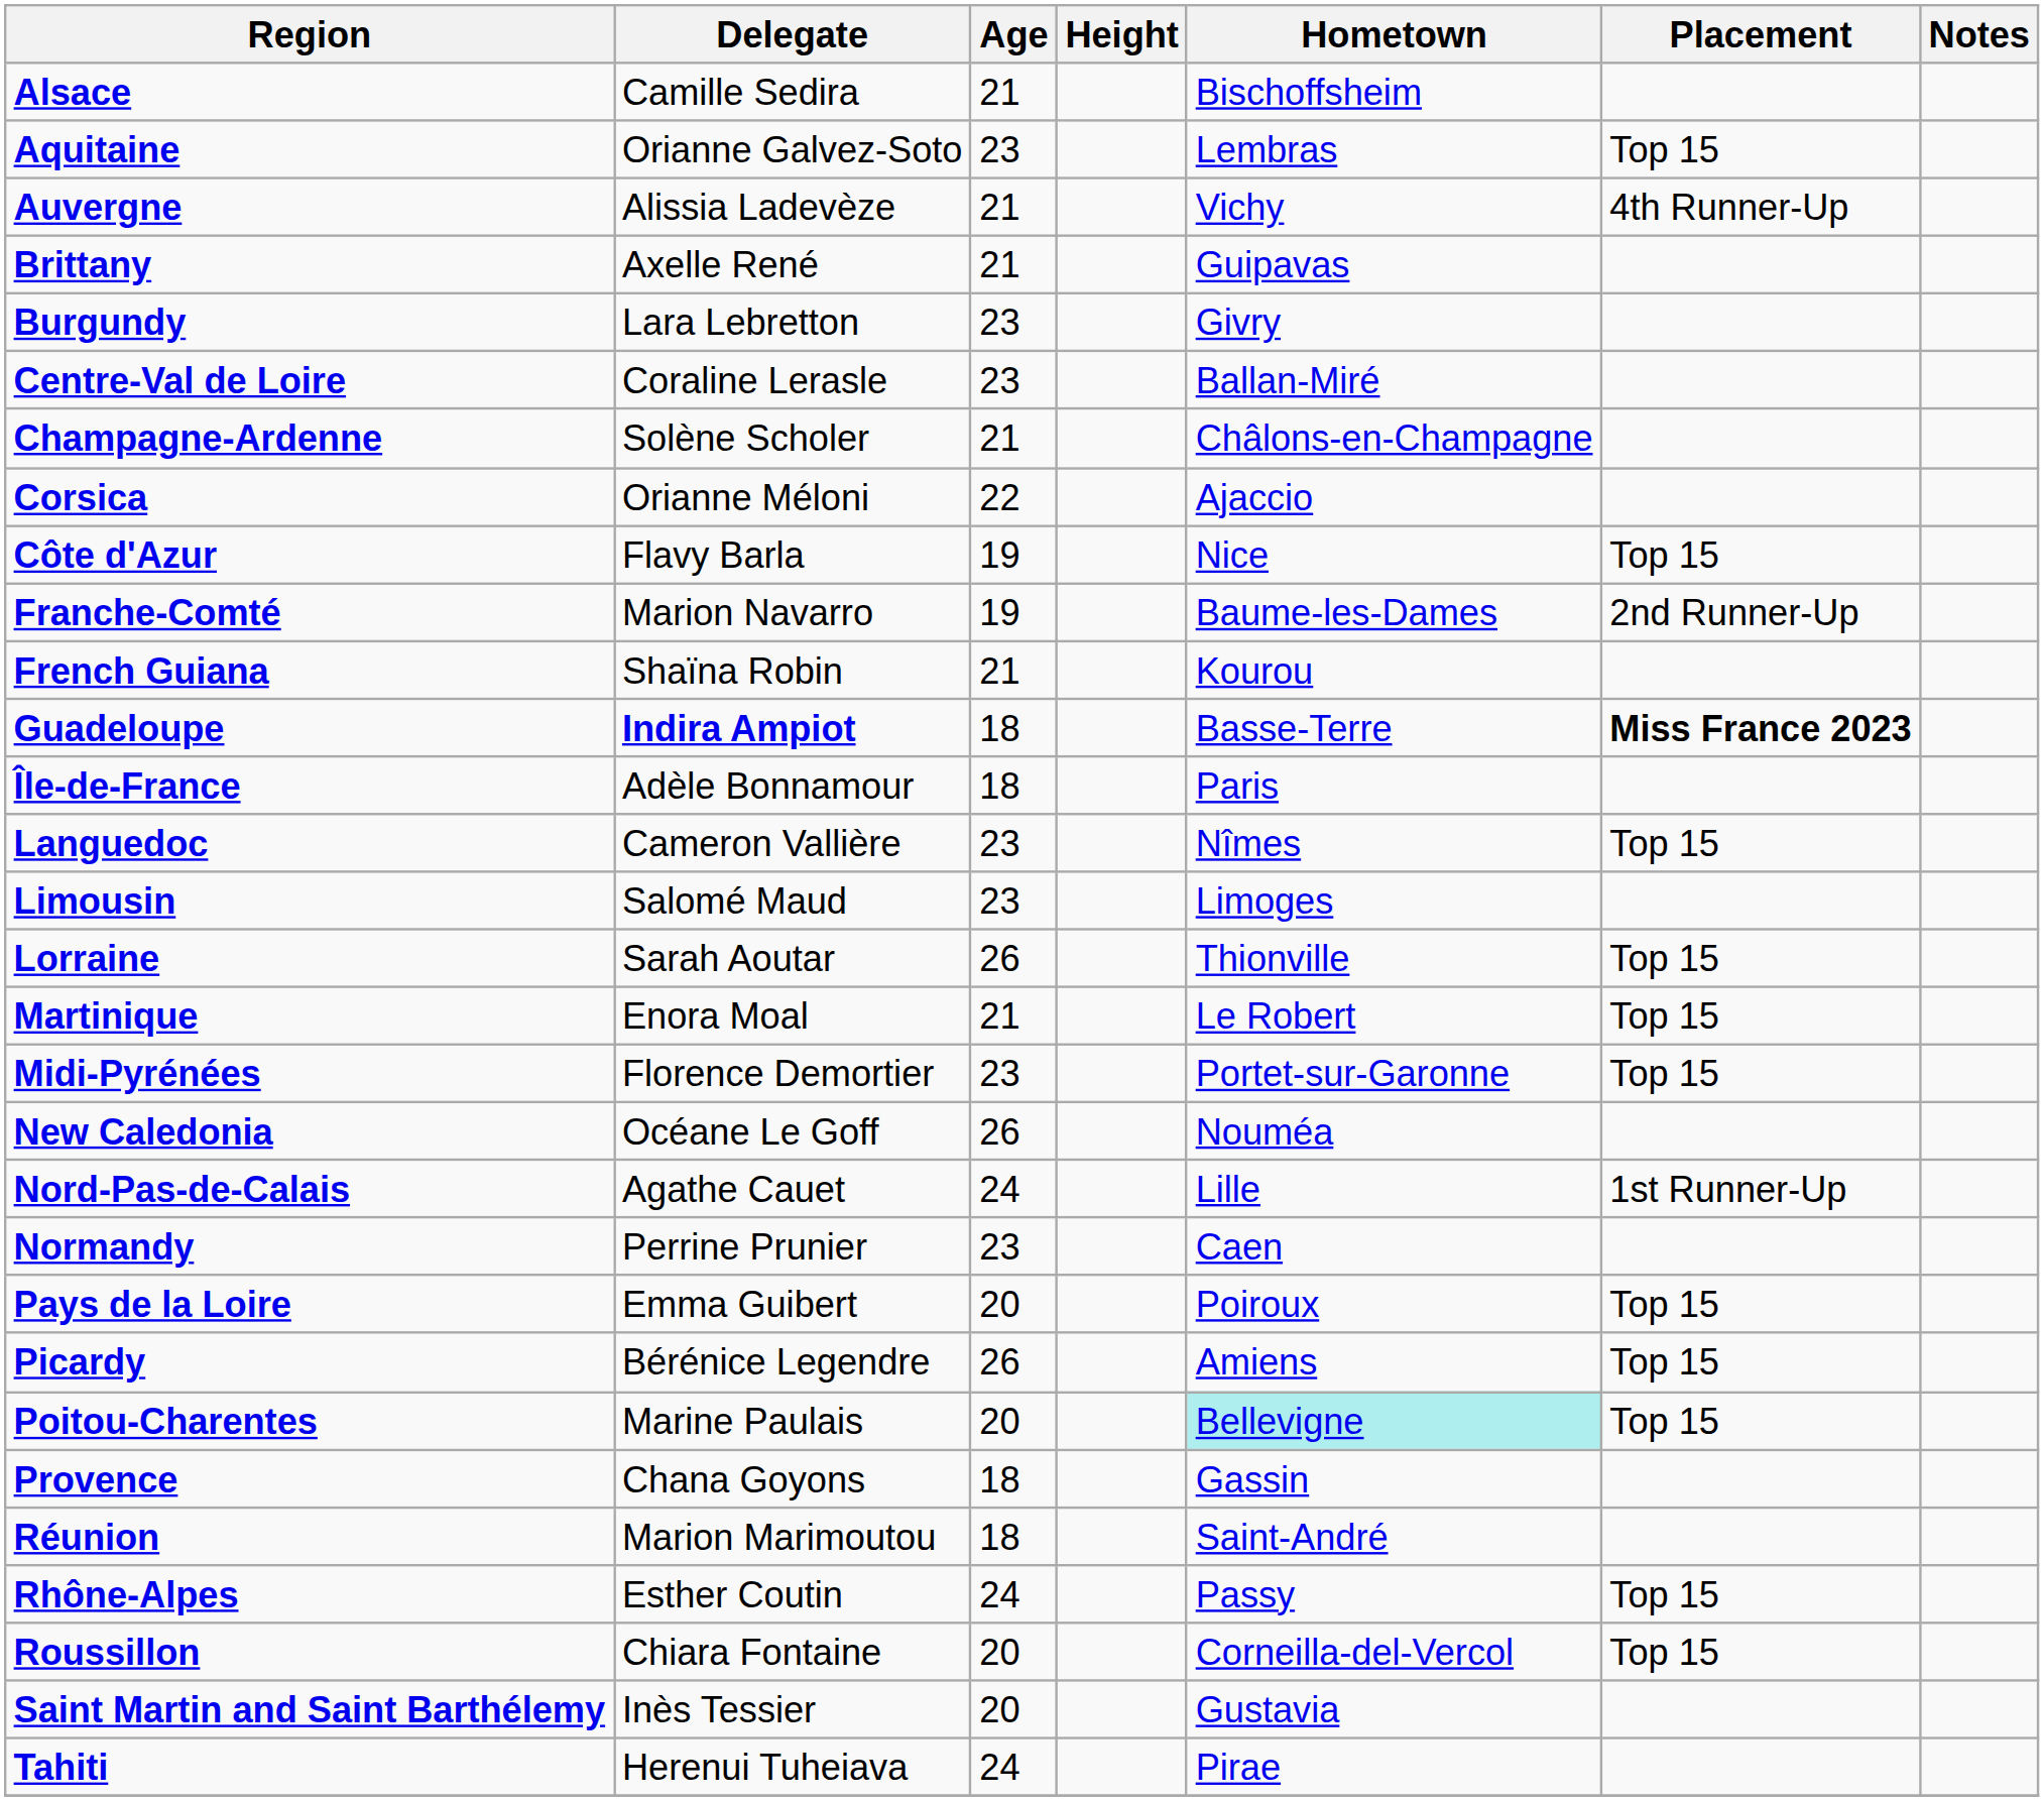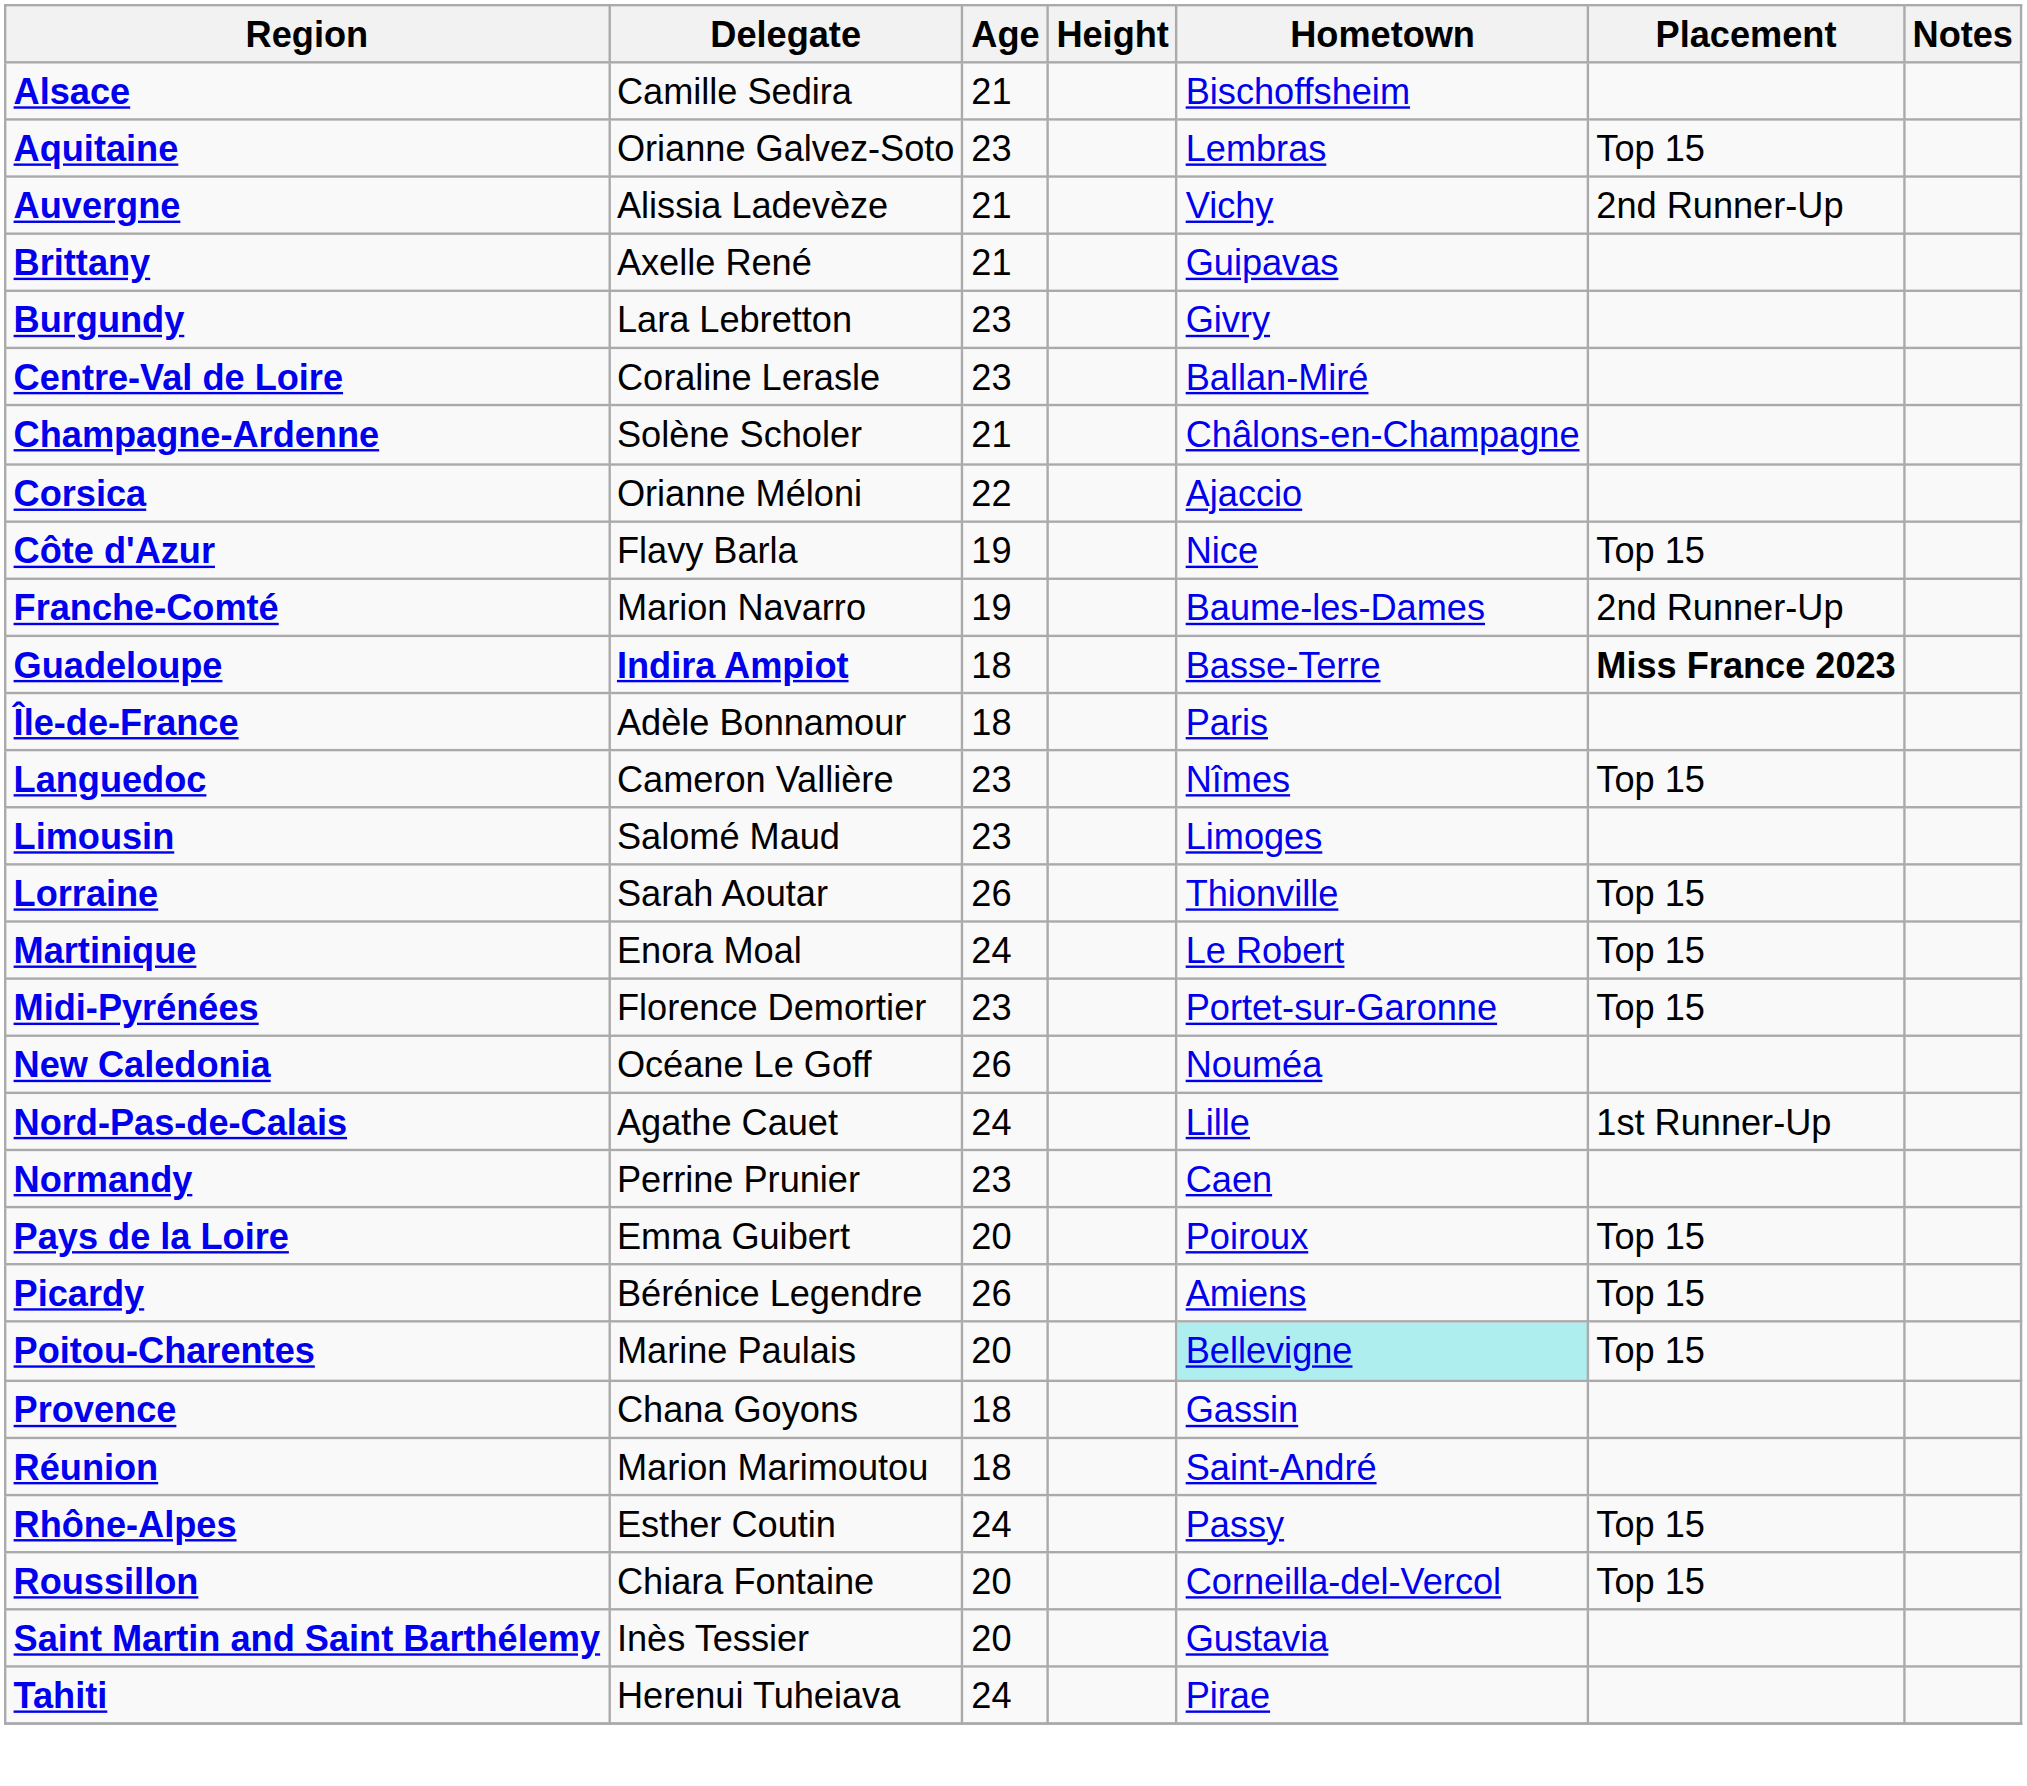Auvergne | Placement: 4th Runner-Up -> 2nd Runner-Up
- row: French Guiana | Shaïna Robin | 21 | Kourou
Martinique | Age: 21 -> 24
